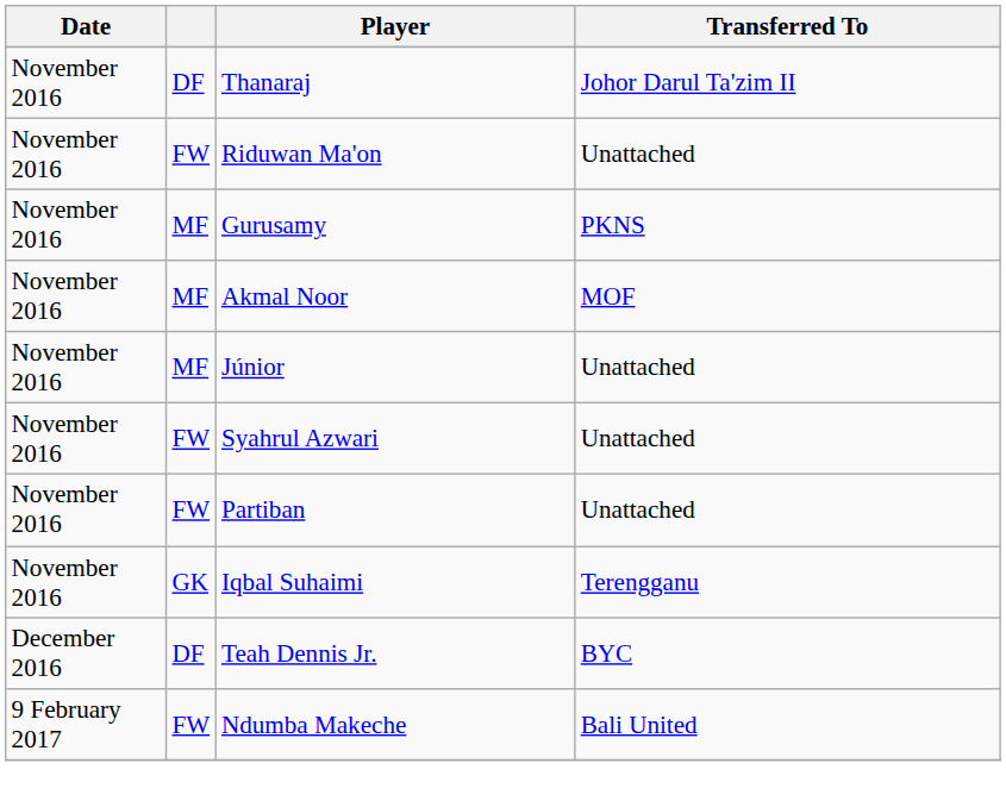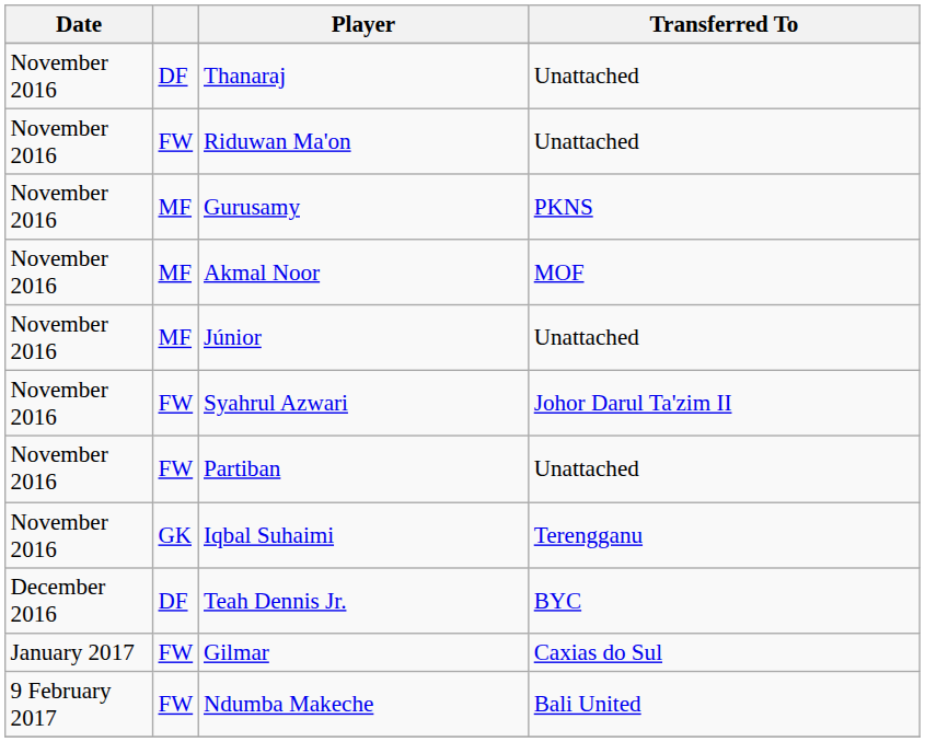Thanaraj | Transferred To: Johor Darul Ta'zim II -> Unattached
Syahrul Azwari | Transferred To: Unattached -> Johor Darul Ta'zim II
+ row: January 2017 | FW | Gilmar | Caxias do Sul
